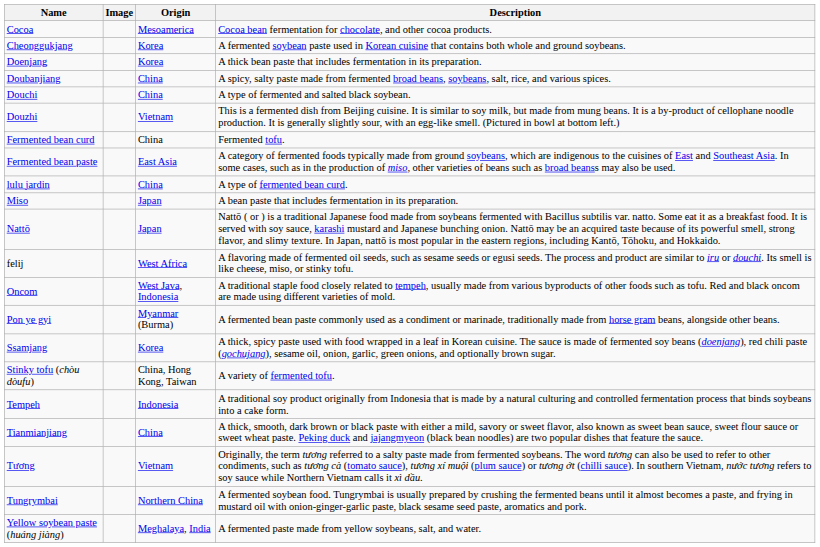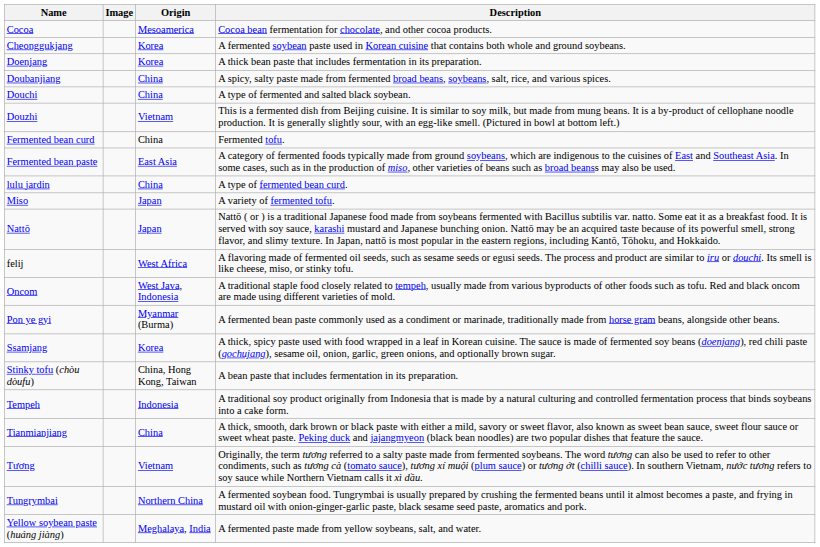Miso | Description: A bean paste that includes fermentation in its preparation. -> A variety of fermented tofu.
Stinky tofu (chòu dòufu) | Description: A variety of fermented tofu. -> A bean paste that includes fermentation in its preparation.
